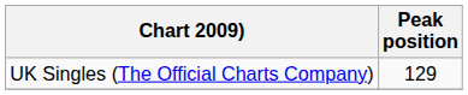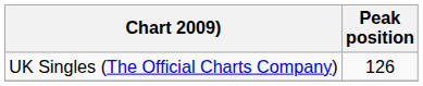UK Singles (The Official Charts Company) | Peak position: 129 -> 126
